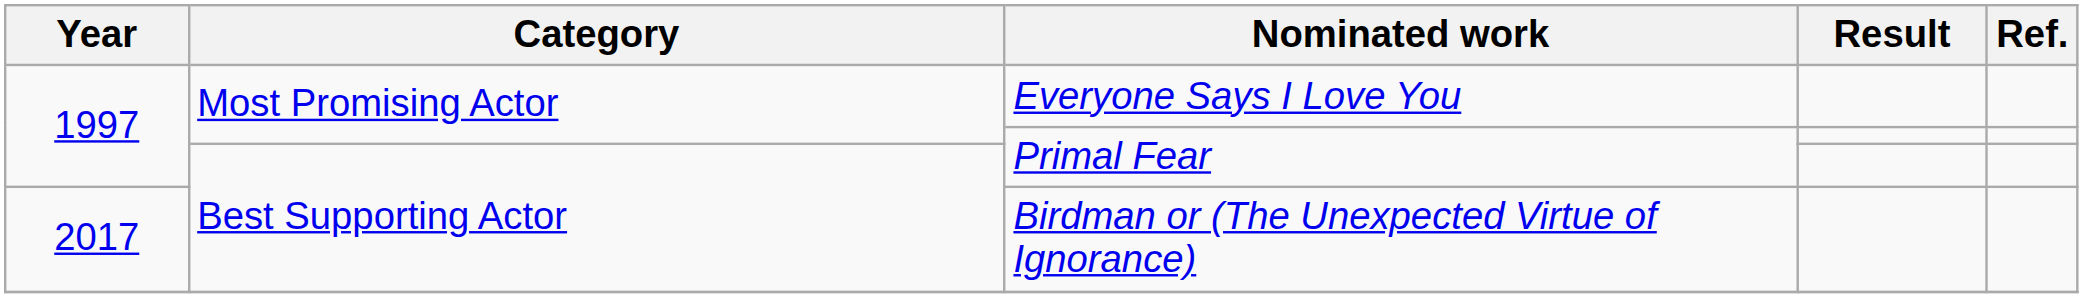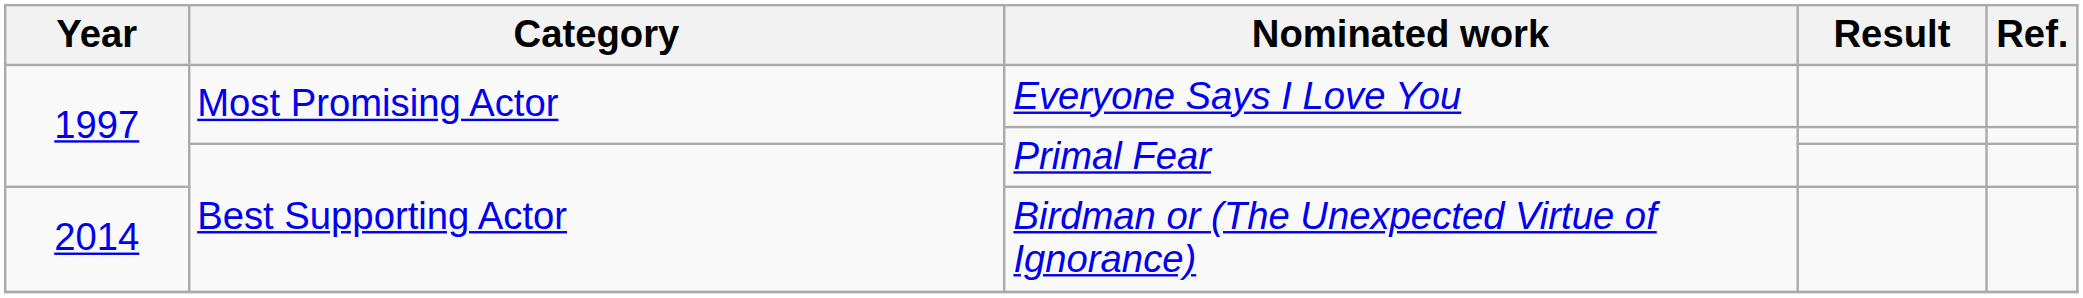Birdman or (The Unexpected Virtue of Ignorance) | Year: 2017 -> 2014
